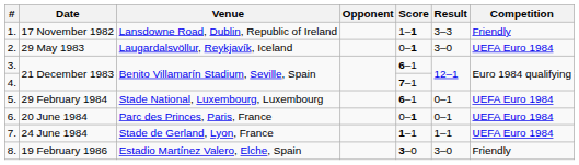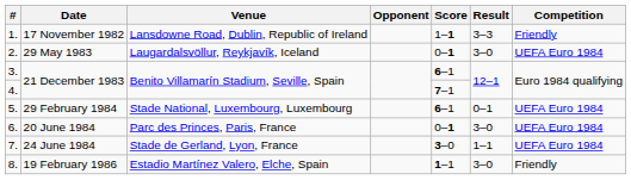6. | Result: 0–1 -> 3–0
7. | Score: 1–1 -> 3–0
8. | Score: 3–0 -> 1–1
